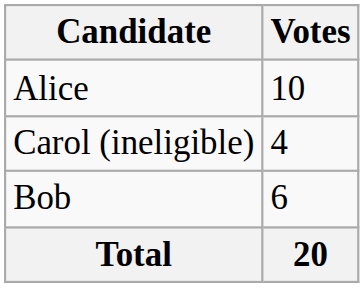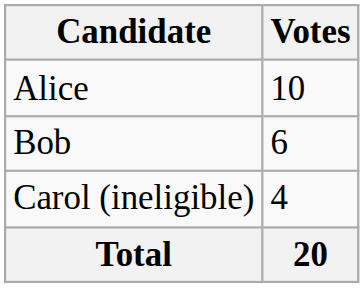rows swapped: Bob <-> Carol (ineligible)
